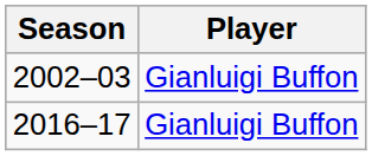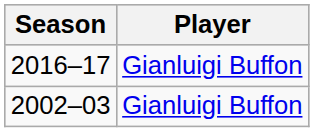rows swapped: 2002–03 <-> 2016–17
